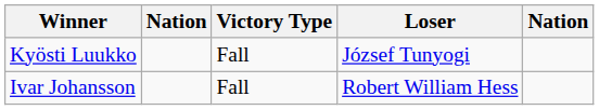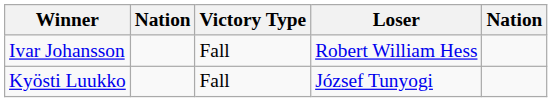rows swapped: Kyösti Luukko <-> Ivar Johansson
